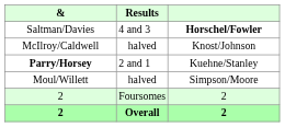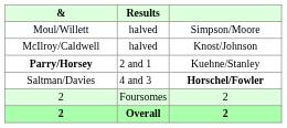rows swapped: Saltman/Davies <-> Moul/Willett
